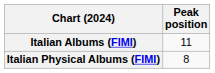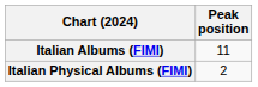Italian Physical Albums (FIMI) | Peak position: 8 -> 2
